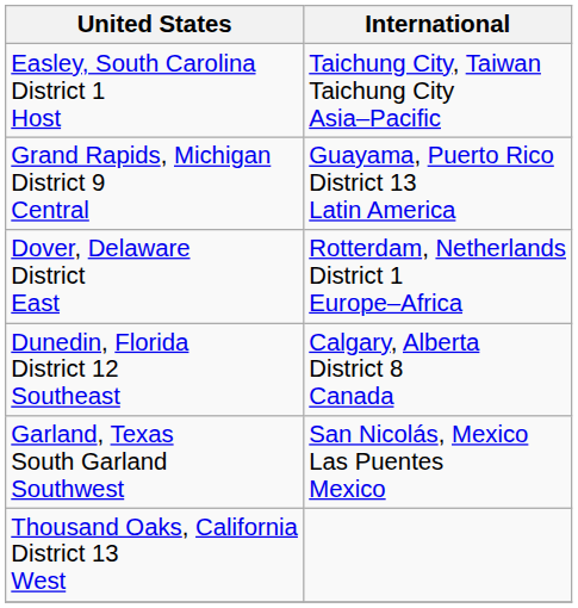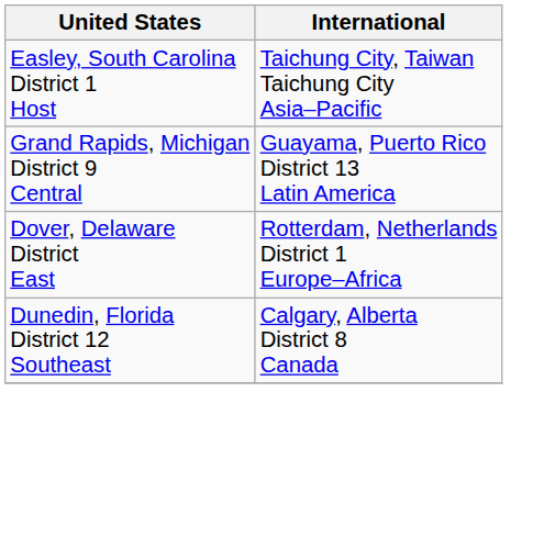- row: Garland, Texas South Garland Southwest | San Nicolás, Mexico Las Puentes Mexico
- row: Thousand Oaks, California District 13 West
